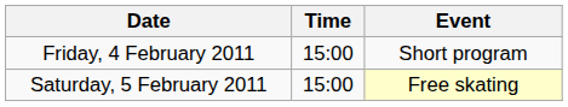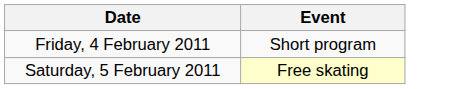- column: Time | 15:00 | 15:00
